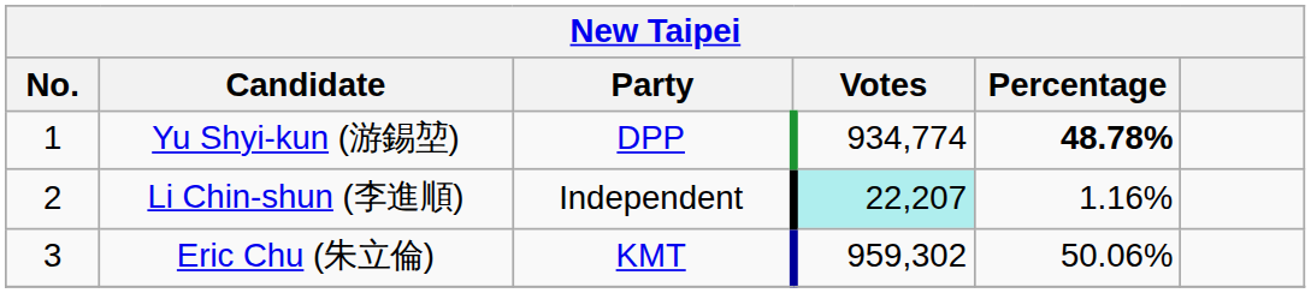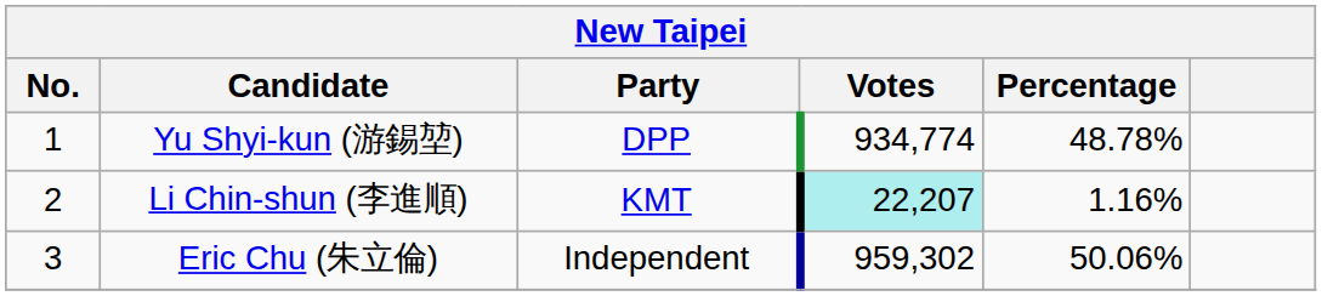Yu Shyi-kun (游錫堃) | Percentage: bold -> normal
Li Chin-shun (李進順) | Party: Independent -> KMT
Eric Chu (朱立倫) | Party: KMT -> Independent
